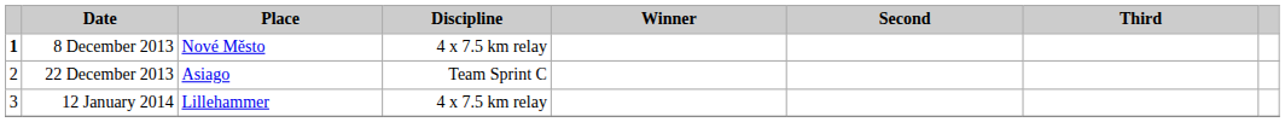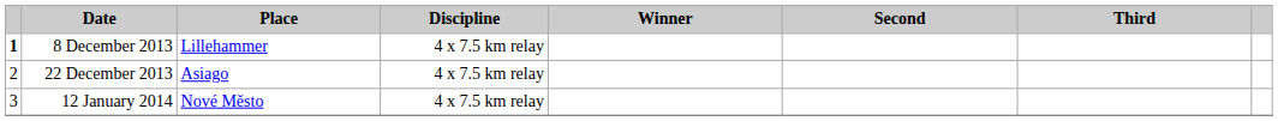8 December 2013 | Place: Nové Město -> Lillehammer
22 December 2013 | Discipline: Team Sprint C -> 4 x 7.5 km relay
12 January 2014 | Place: Lillehammer -> Nové Město
